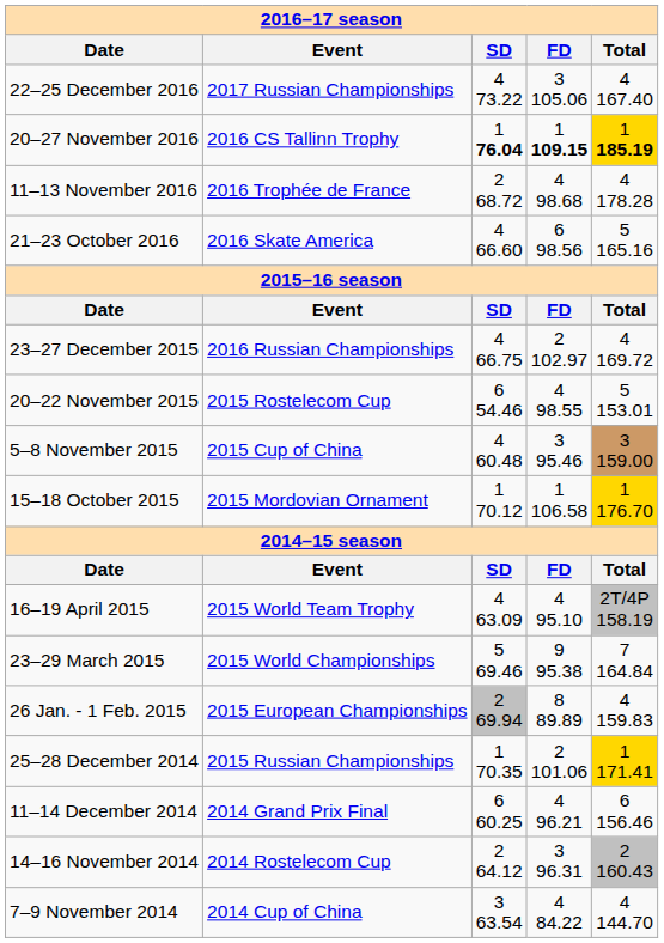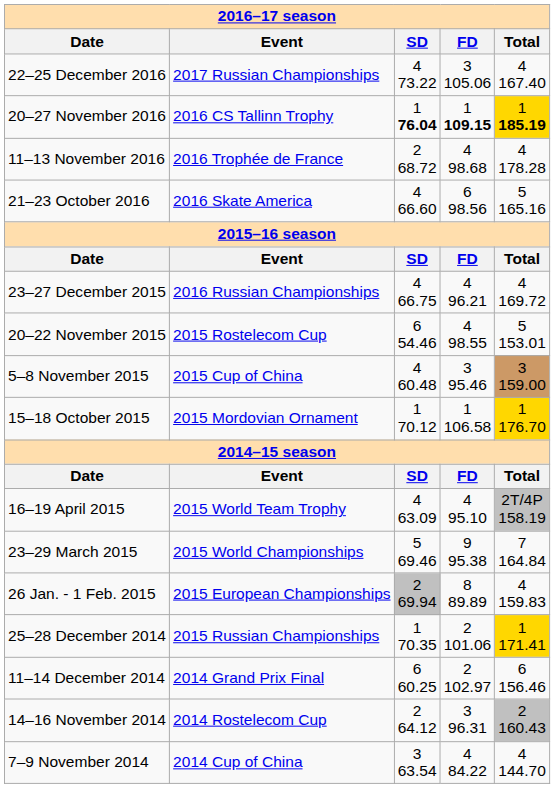23–27 December 2015 | FD: 2 102.97 -> 4 96.21
11–14 December 2014 | FD: 4 96.21 -> 2 102.97
